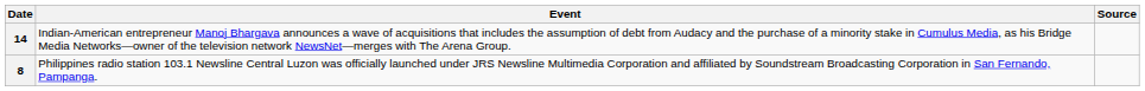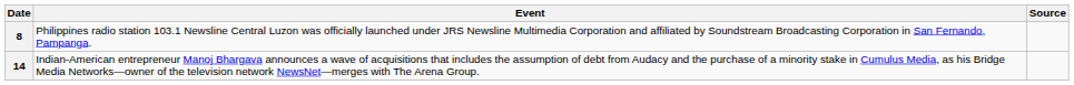rows swapped: 8 <-> 14
